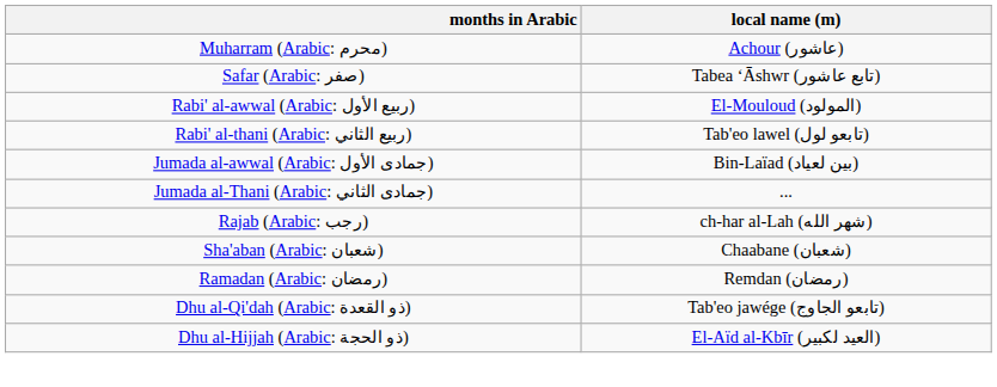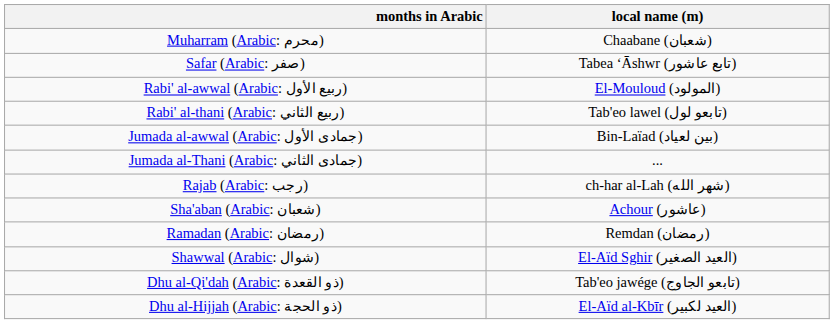Muharram (Arabic: محرم) | local name (m): Achour (عاشور) -> Chaabane (شعبان)
Sha'aban (Arabic: شعبان) | local name (m): Chaabane (شعبان) -> Achour (عاشور)
+ row: Shawwal (Arabic: شوال) | El-Aïd Sghir (العيد الصغير)
